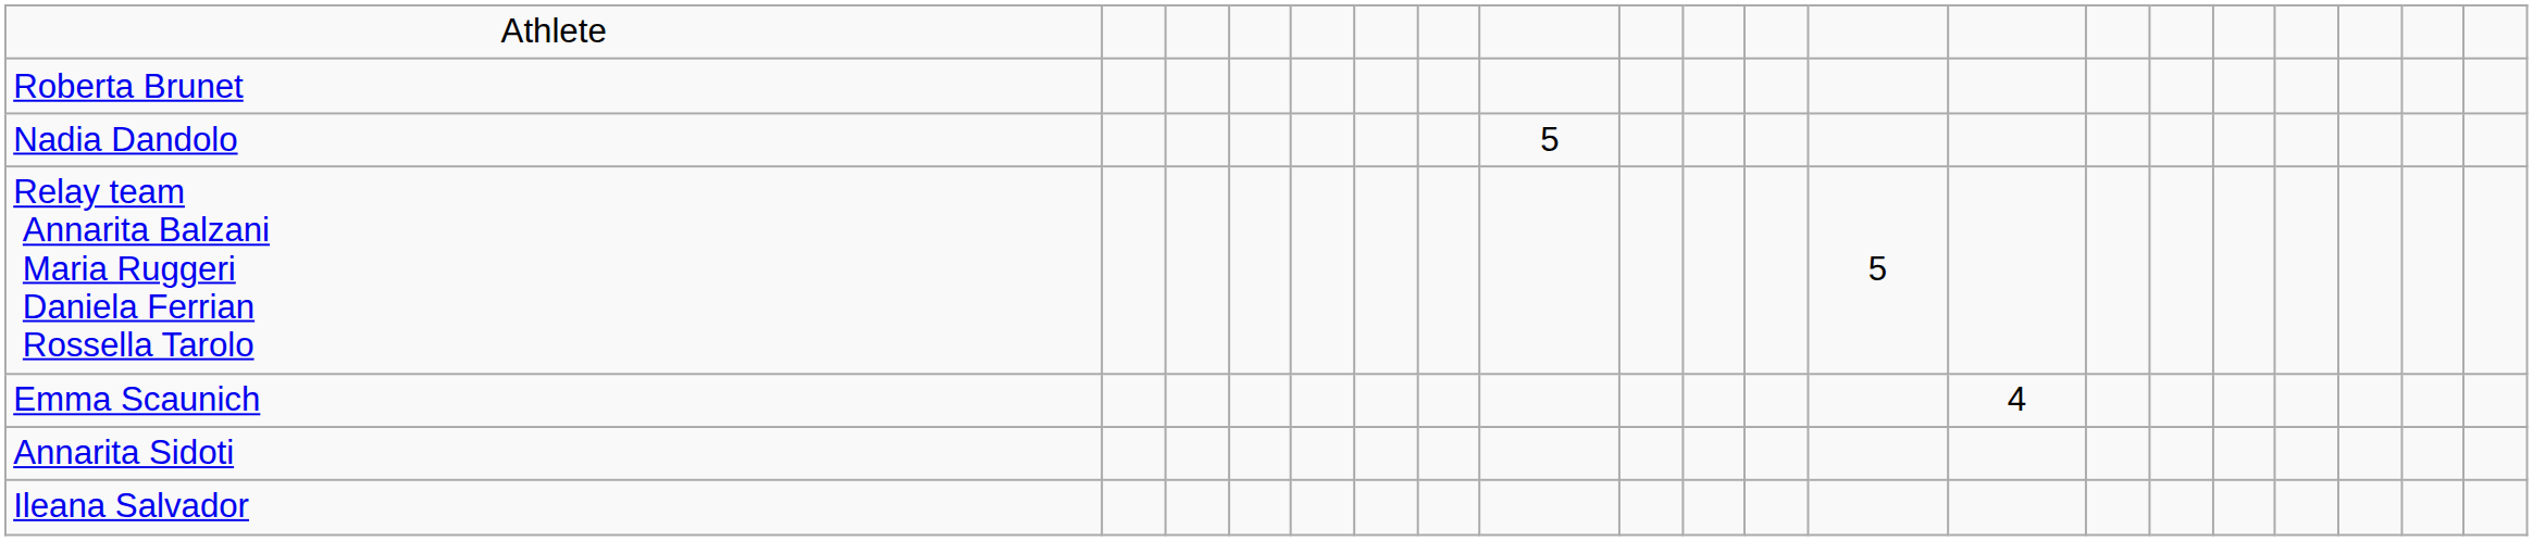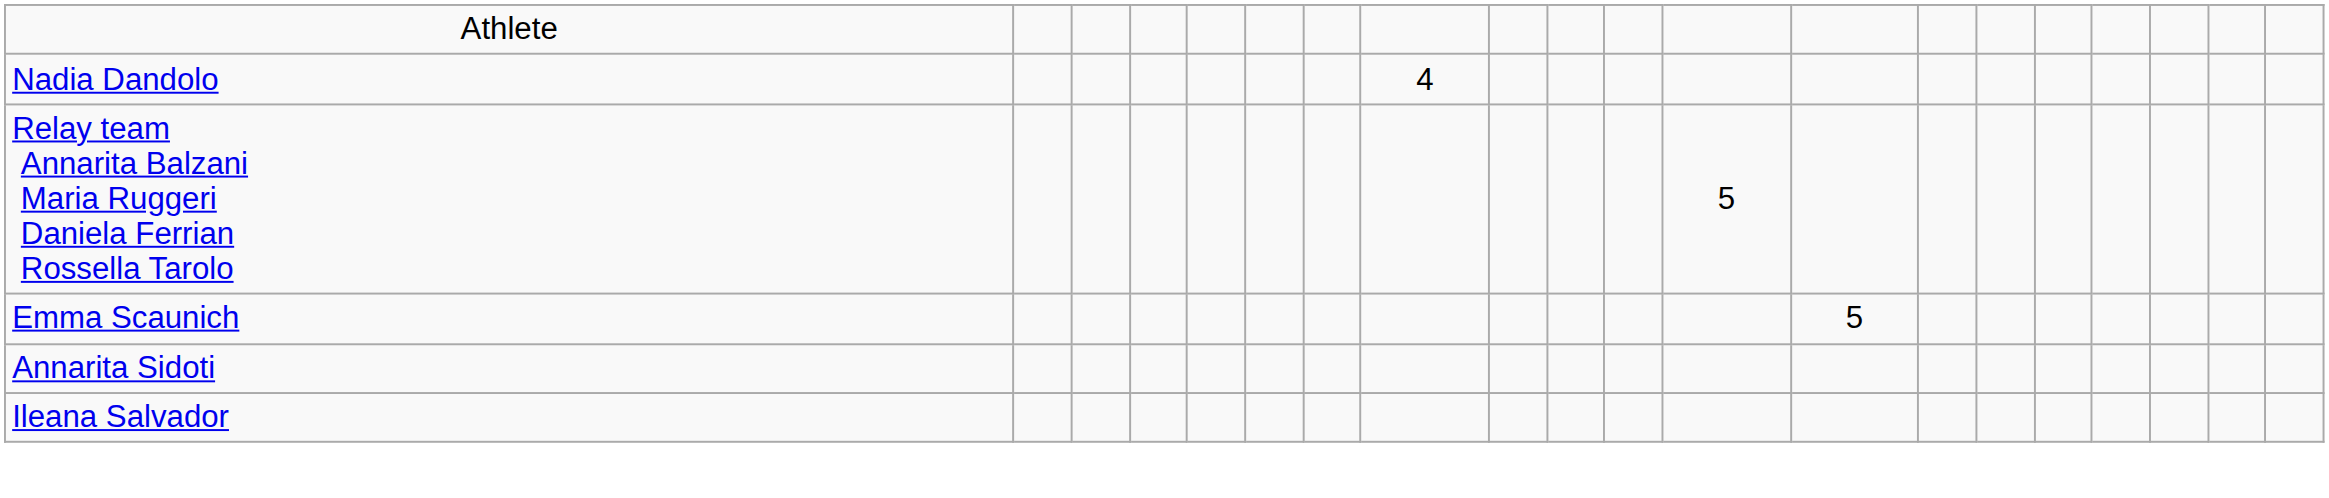- row: Roberta Brunet
Nadia Dandolo | column 8: 5 -> 4
Emma Scaunich | column 13: 4 -> 5
